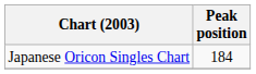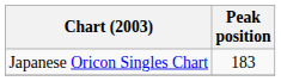Japanese Oricon Singles Chart | Peak position: 184 -> 183
